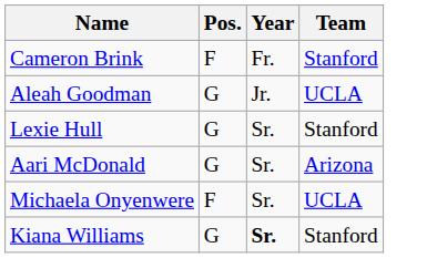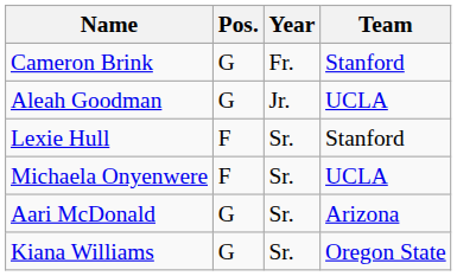Cameron Brink | Pos.: F -> G
Lexie Hull | Pos.: G -> F
rows swapped: Aari McDonald <-> Michaela Onyenwere
Kiana Williams | Year: bold -> normal
Kiana Williams | Team: Stanford -> Oregon State
